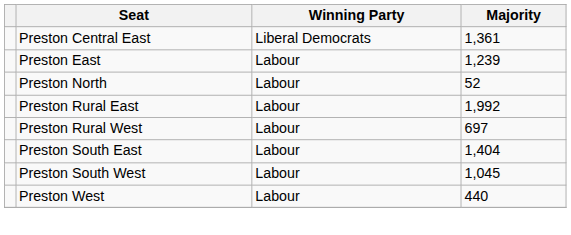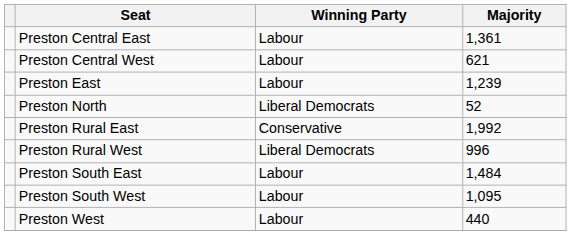Preston Central East | Winning Party: Liberal Democrats -> Labour
+ row: Preston Central West | Labour | 621
Preston North | Winning Party: Labour -> Liberal Democrats
Preston Rural East | Winning Party: Labour -> Conservative
Preston Rural West | Winning Party: Labour -> Liberal Democrats
Preston Rural West | Majority: 697 -> 996
Preston South East | Majority: 1,404 -> 1,484
Preston South West | Majority: 1,045 -> 1,095
